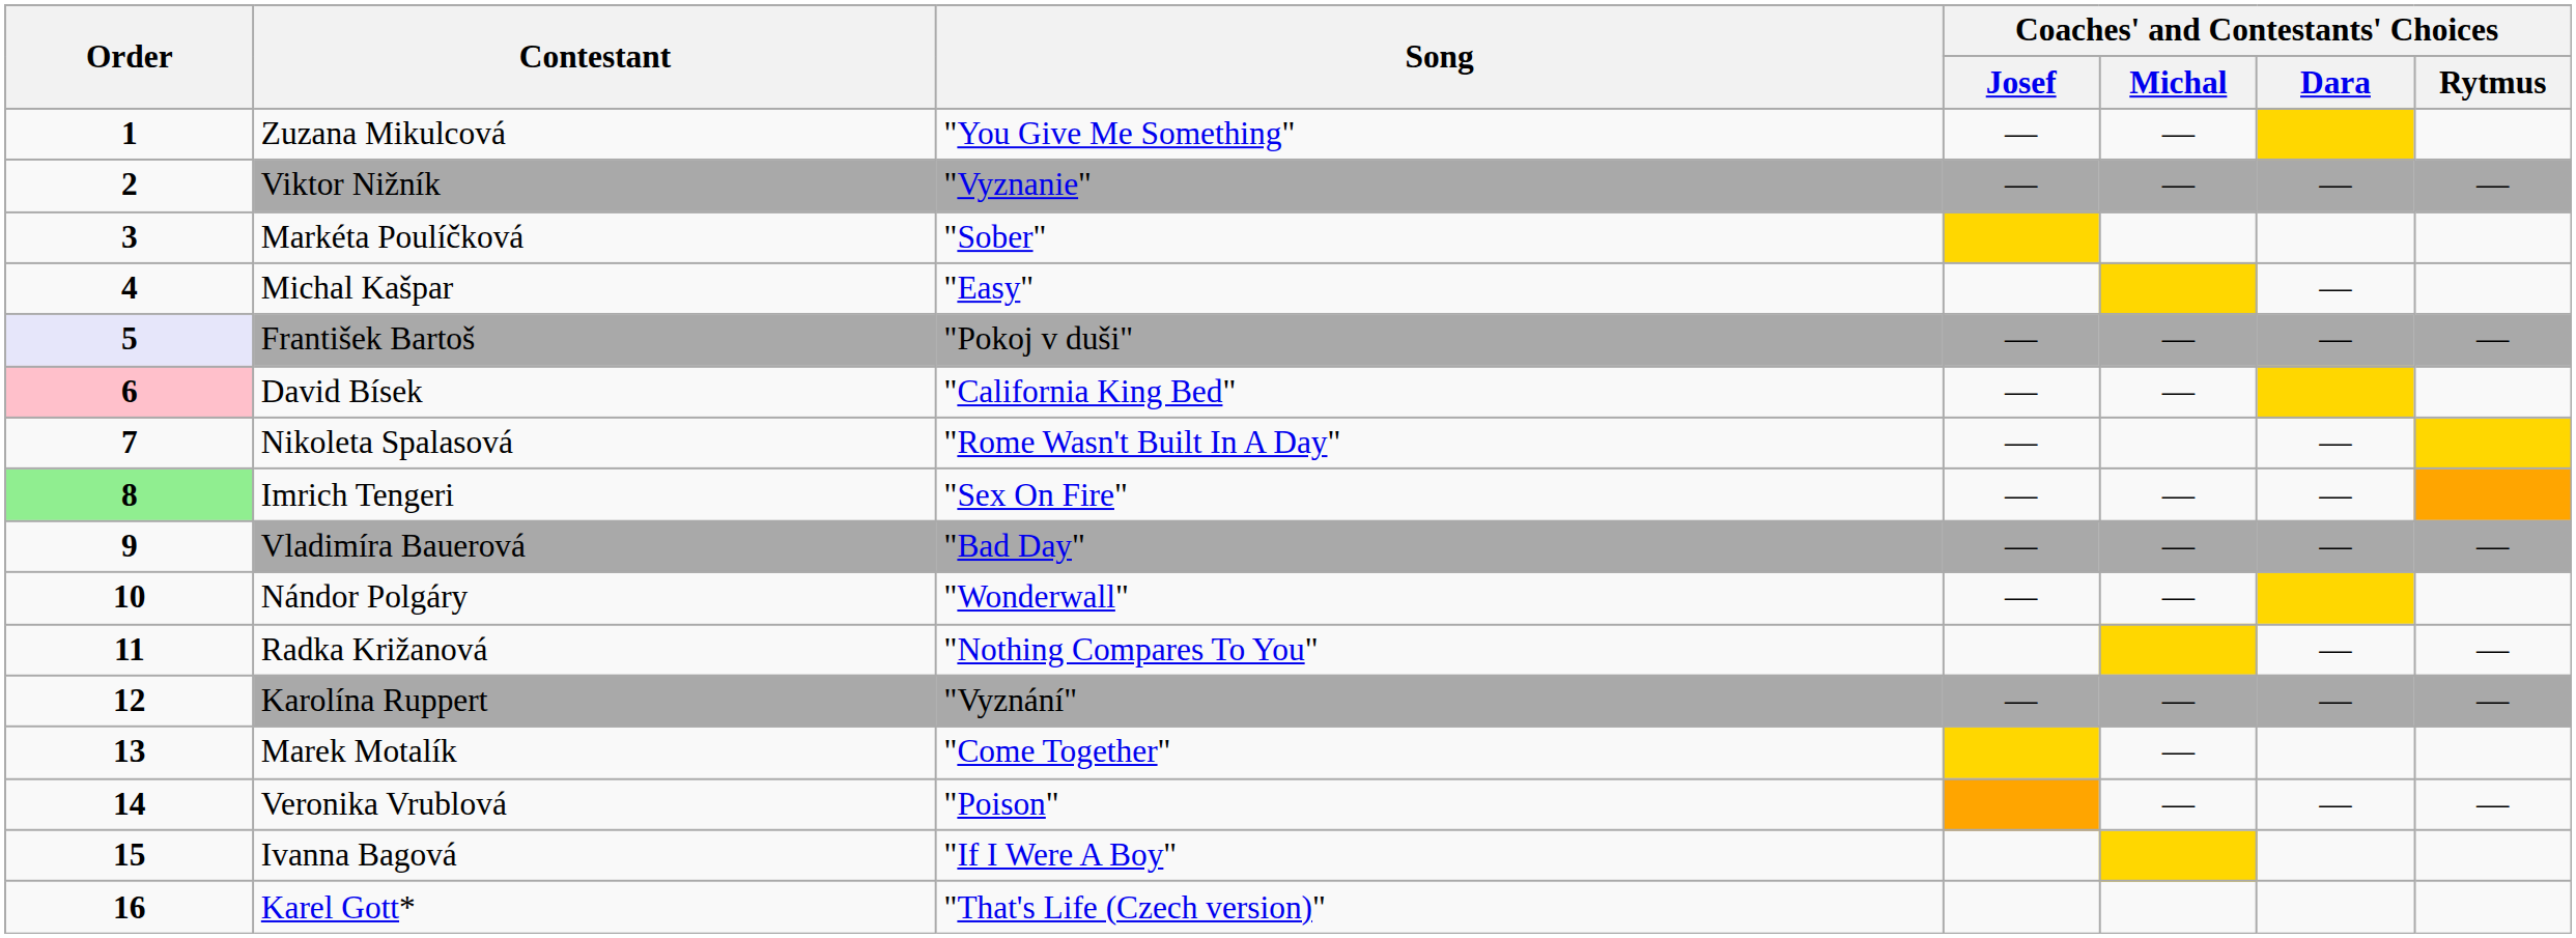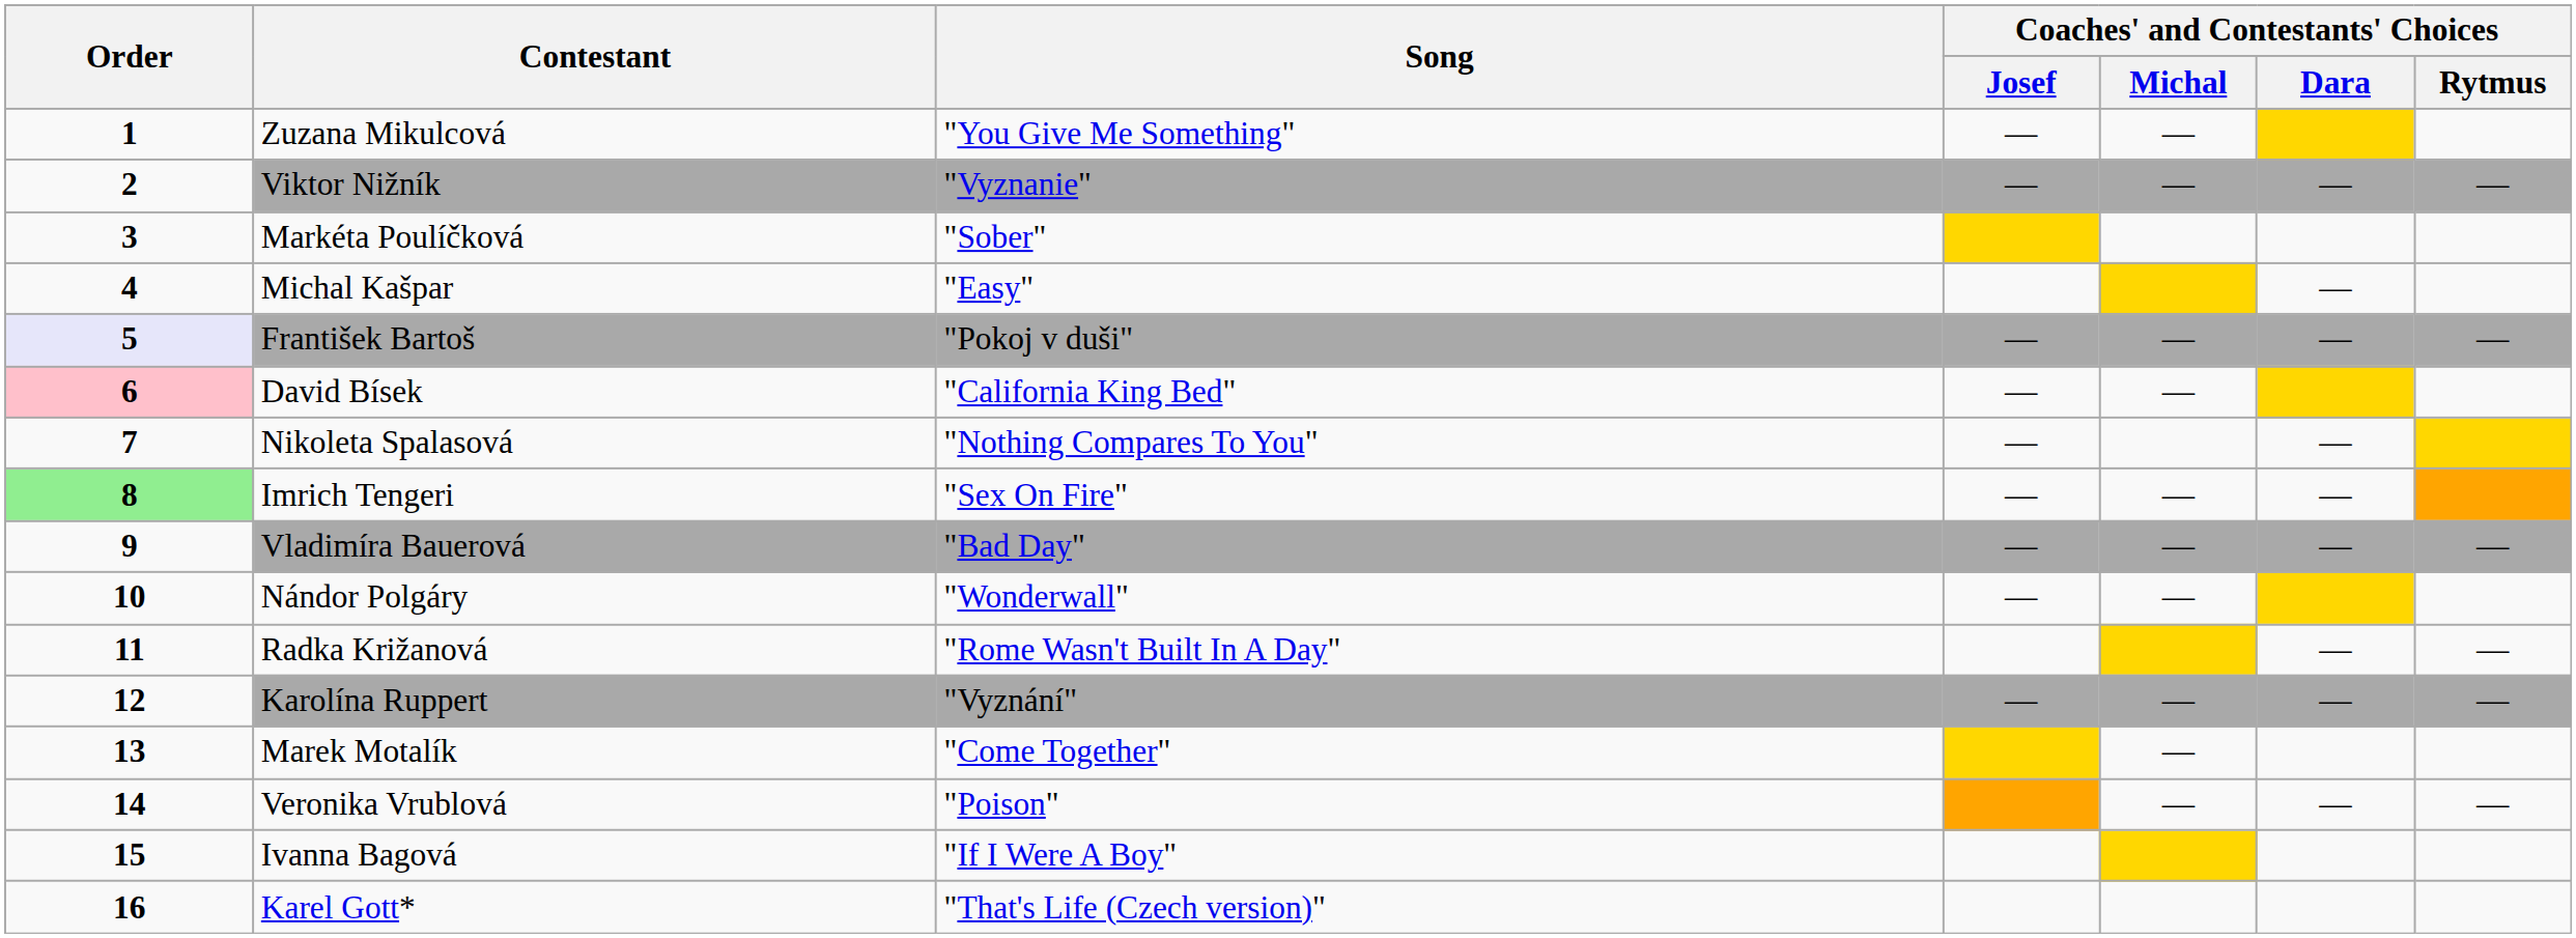Nikoleta Spalasová | Song: "Rome Wasn't Built In A Day" -> "Nothing Compares To You"
Radka Križanová | Song: "Nothing Compares To You" -> "Rome Wasn't Built In A Day"
